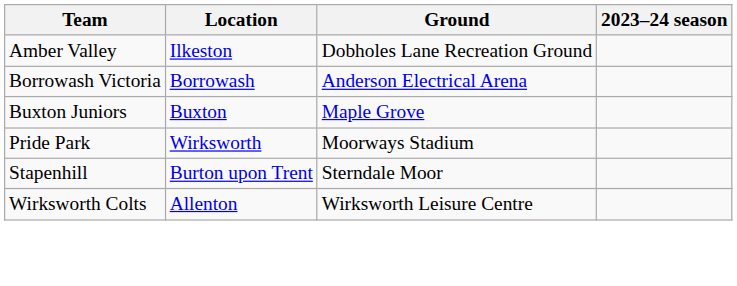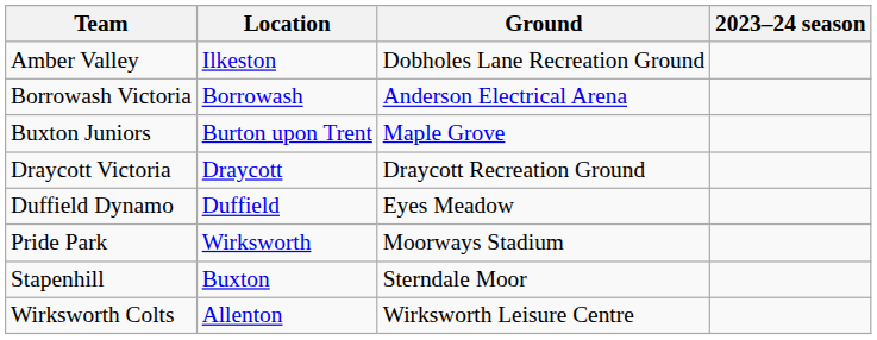Buxton Juniors | Location: Buxton -> Burton upon Trent
+ row: Draycott Victoria | Draycott | Draycott Recreation Ground
+ row: Duffield Dynamo | Duffield | Eyes Meadow
Stapenhill | Location: Burton upon Trent -> Buxton
